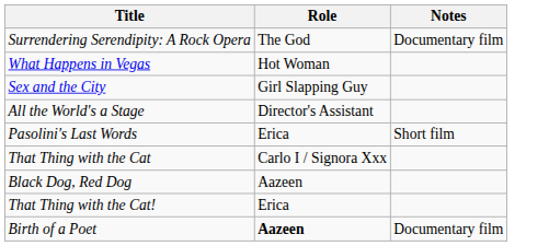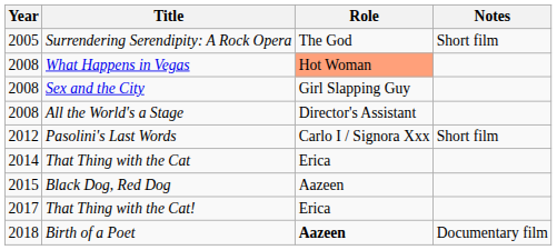+ column: Year | 2005 | 2008 | 2008 | 2008 | 2012 | 2014 | 2015 | 2017 | 2018
Surrendering Serendipity: A Rock Opera | Notes: Documentary film -> Short film
What Happens in Vegas | Role: no background -> lightsalmon background
Pasolini's Last Words | Role: Erica -> Carlo I / Signora Xxx
That Thing with the Cat | Role: Carlo I / Signora Xxx -> Erica
